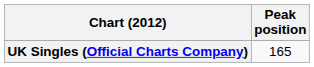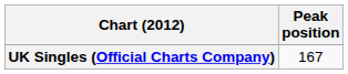UK Singles (Official Charts Company) | Peak position: 165 -> 167
